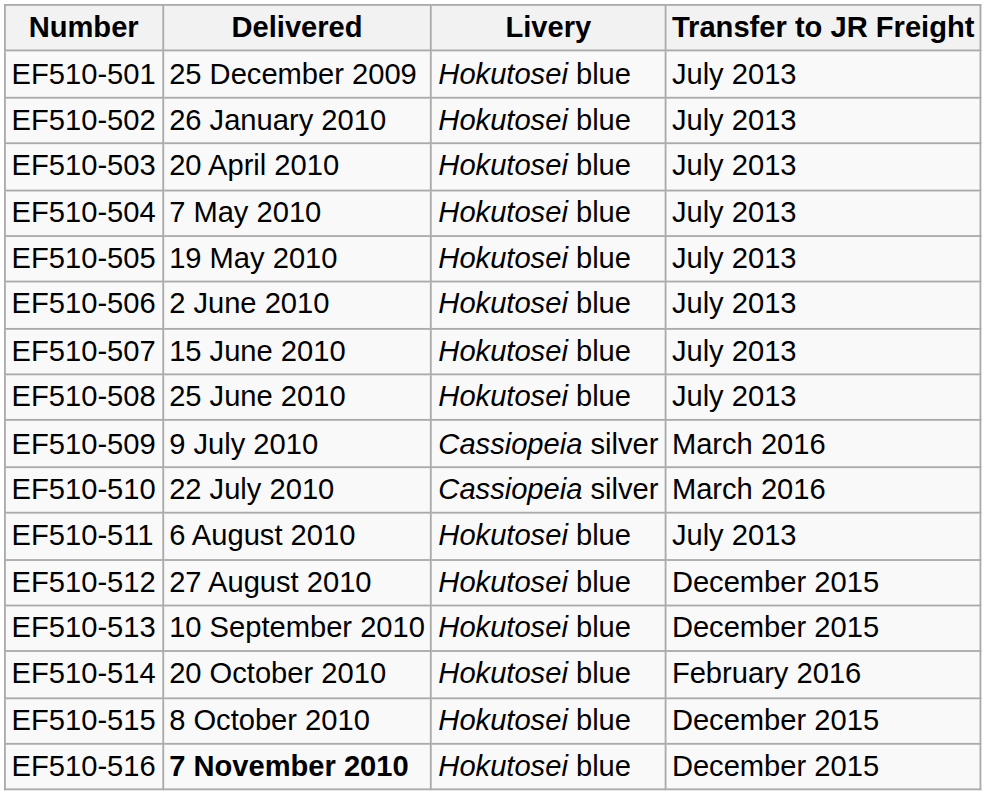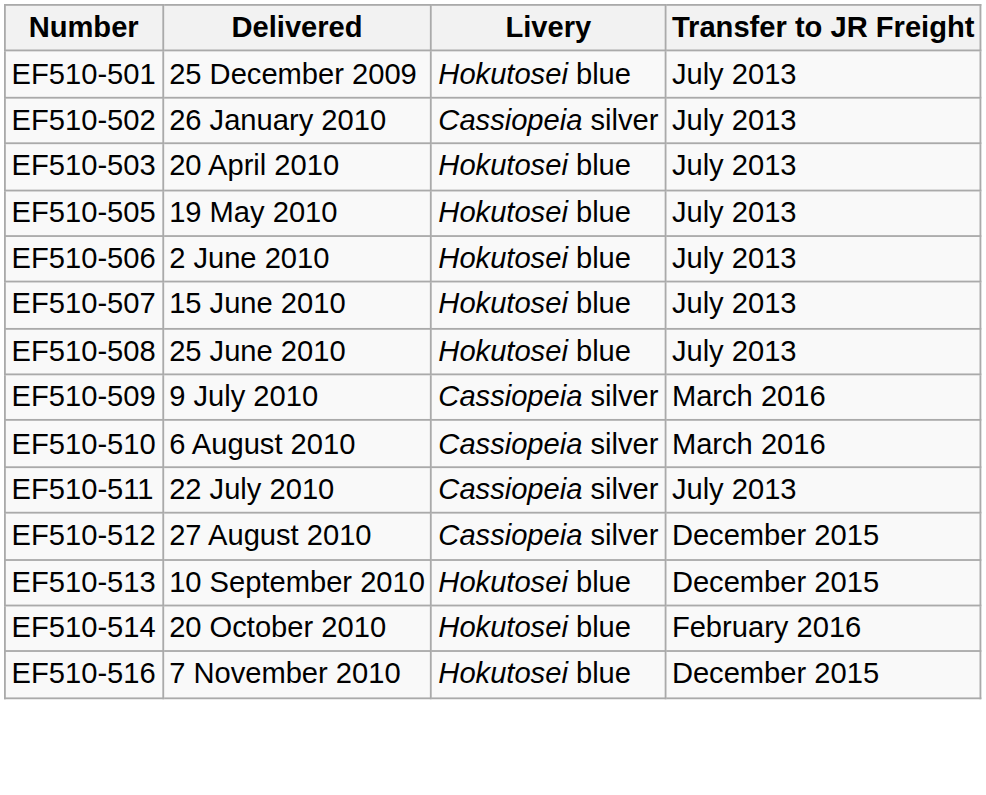EF510-502 | Livery: Hokutosei blue -> Cassiopeia silver
- row: EF510-504 | 7 May 2010 | Hokutosei blue | July 2013
EF510-510 | Delivered: 22 July 2010 -> 6 August 2010
EF510-511 | Delivered: 6 August 2010 -> 22 July 2010
EF510-511 | Livery: Hokutosei blue -> Cassiopeia silver
EF510-512 | Livery: Hokutosei blue -> Cassiopeia silver
- row: EF510-515 | 8 October 2010 | Hokutosei blue | December 2015
EF510-516 | Delivered: bold -> normal
